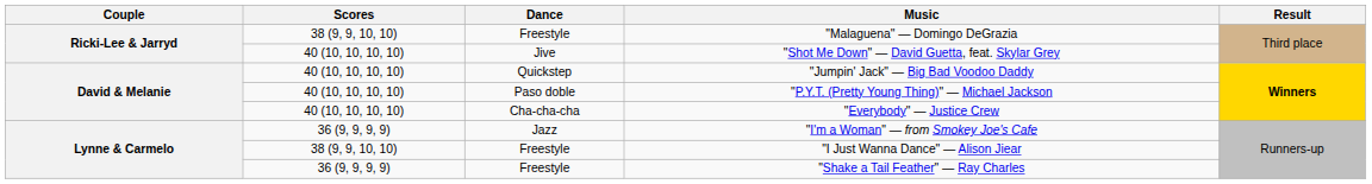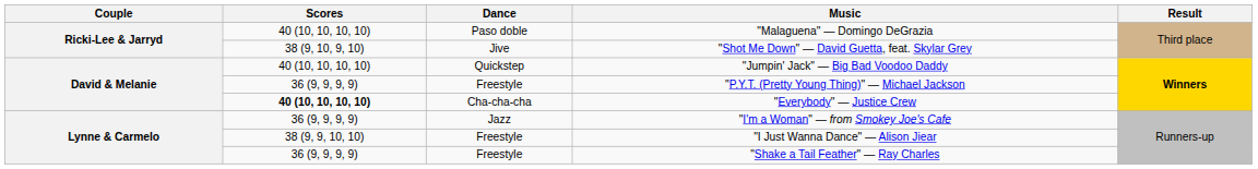"Malaguena" — Domingo DeGrazia | Scores: 38 (9, 9, 10, 10) -> 40 (10, 10, 10, 10)
"Malaguena" — Domingo DeGrazia | Dance: Freestyle -> Paso doble
"Shot Me Down" — David Guetta, feat. Skylar Grey | Scores: 40 (10, 10, 10, 10) -> 38 (9, 10, 9, 10)
"P.Y.T. (Pretty Young Thing)" — Michael Jackson | Scores: 40 (10, 10, 10, 10) -> 36 (9, 9, 9, 9)
"P.Y.T. (Pretty Young Thing)" — Michael Jackson | Dance: Paso doble -> Freestyle
"Everybody" — Justice Crew | Scores: normal -> bold
